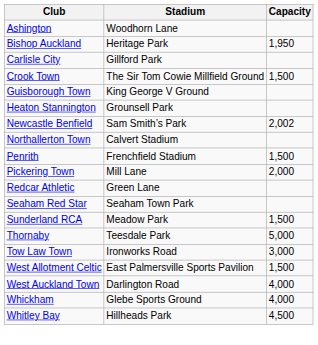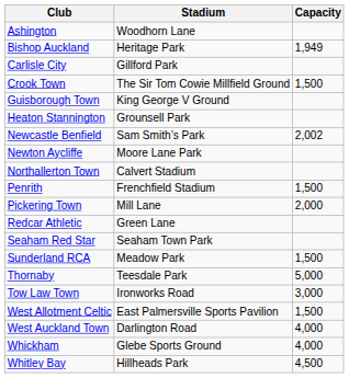Bishop Auckland | Capacity: 1,950 -> 1,949
+ row: Newton Aycliffe | Moore Lane Park
